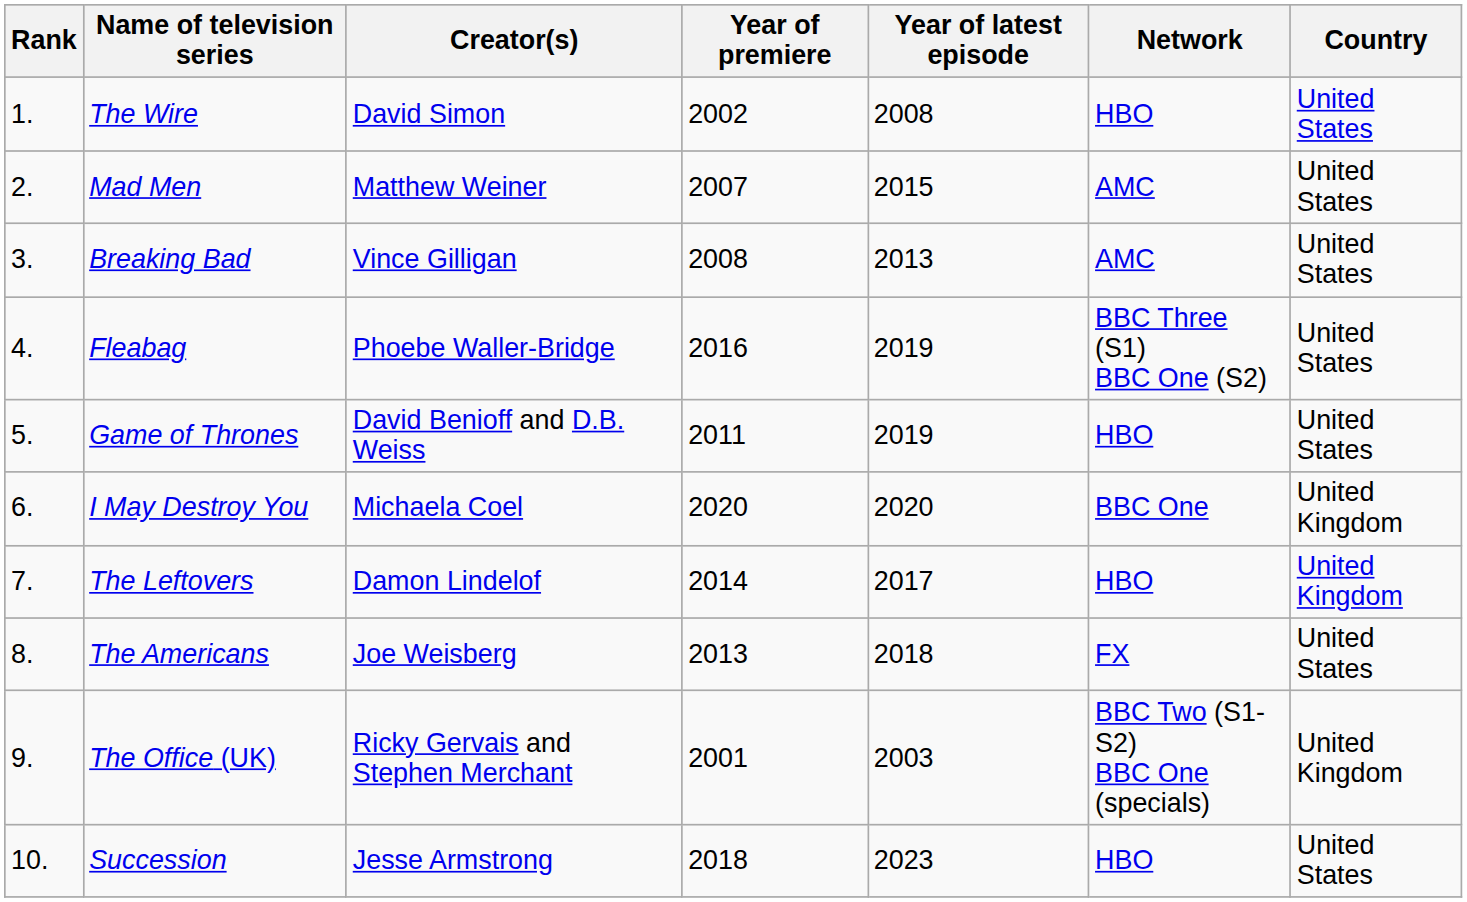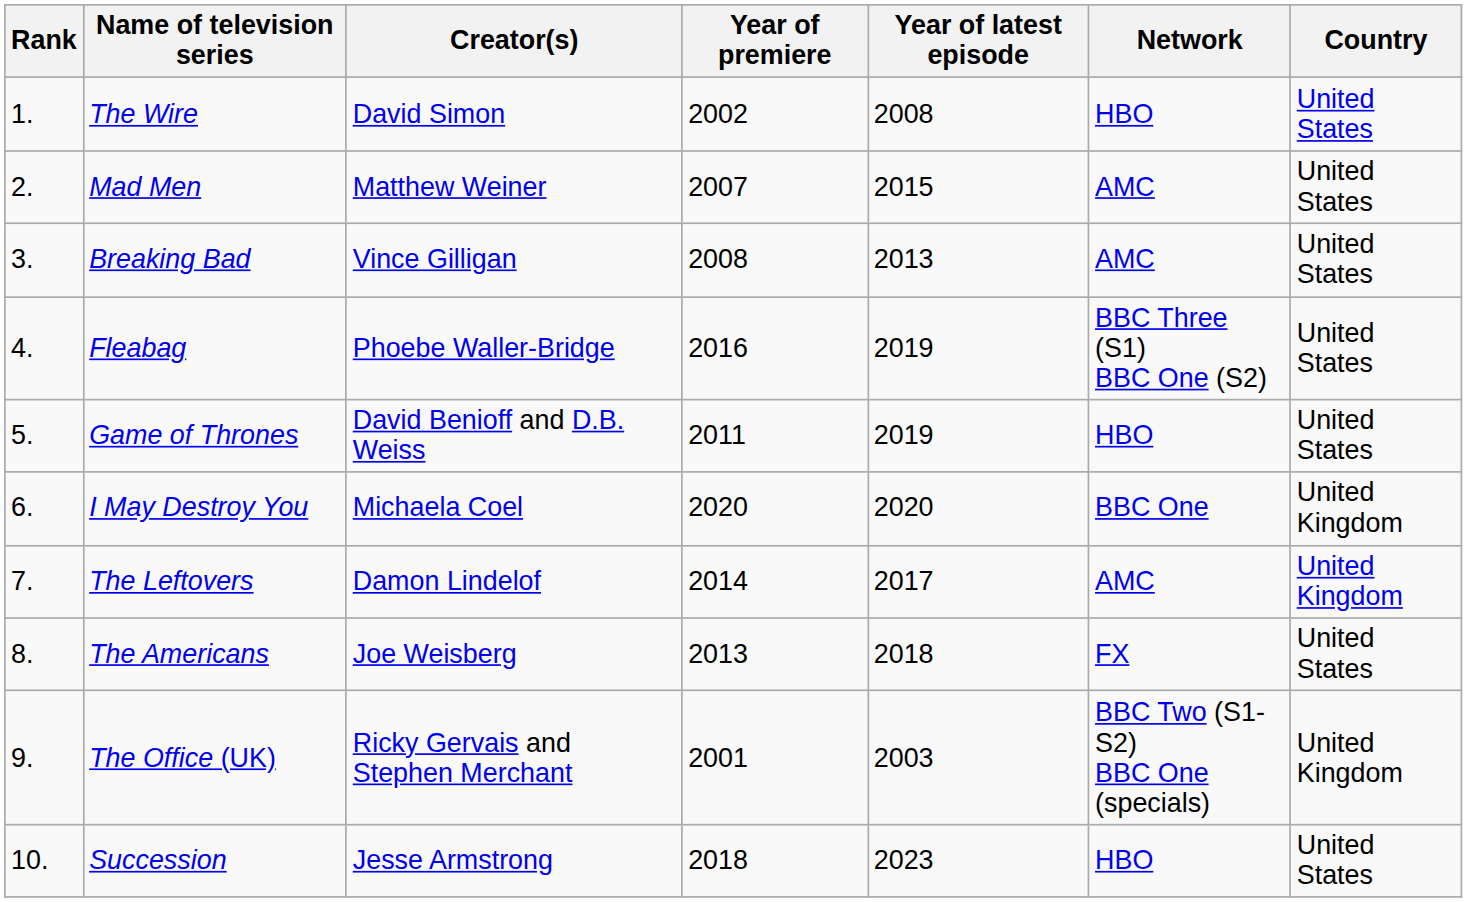The Leftovers | Network: HBO -> AMC
